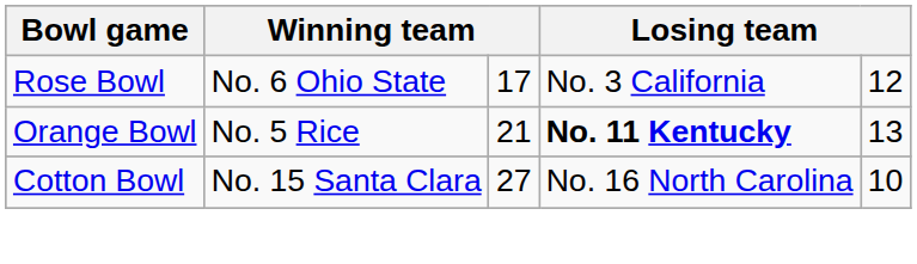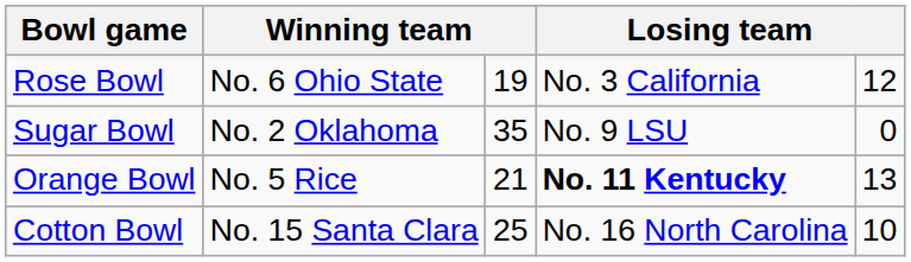Rose Bowl | column 3: 17 -> 19
+ row: Sugar Bowl | No. 2 Oklahoma | 35 | No. 9 LSU | 0
Cotton Bowl | column 3: 27 -> 25
